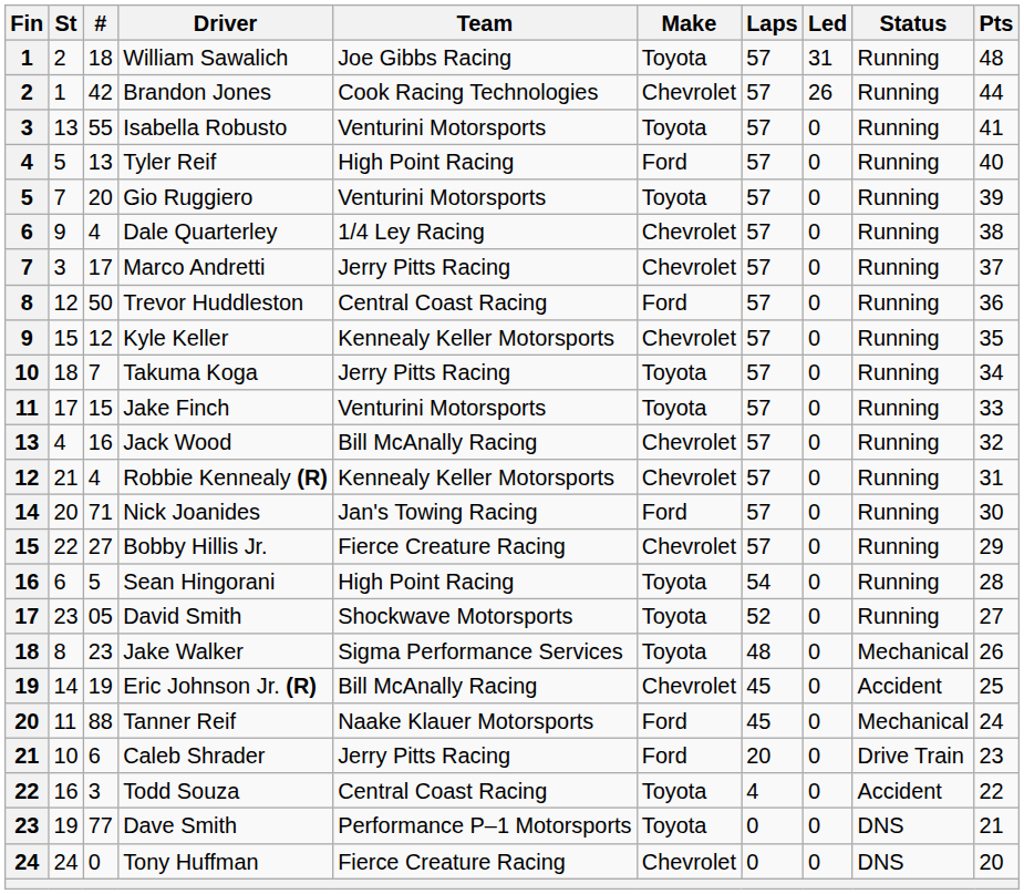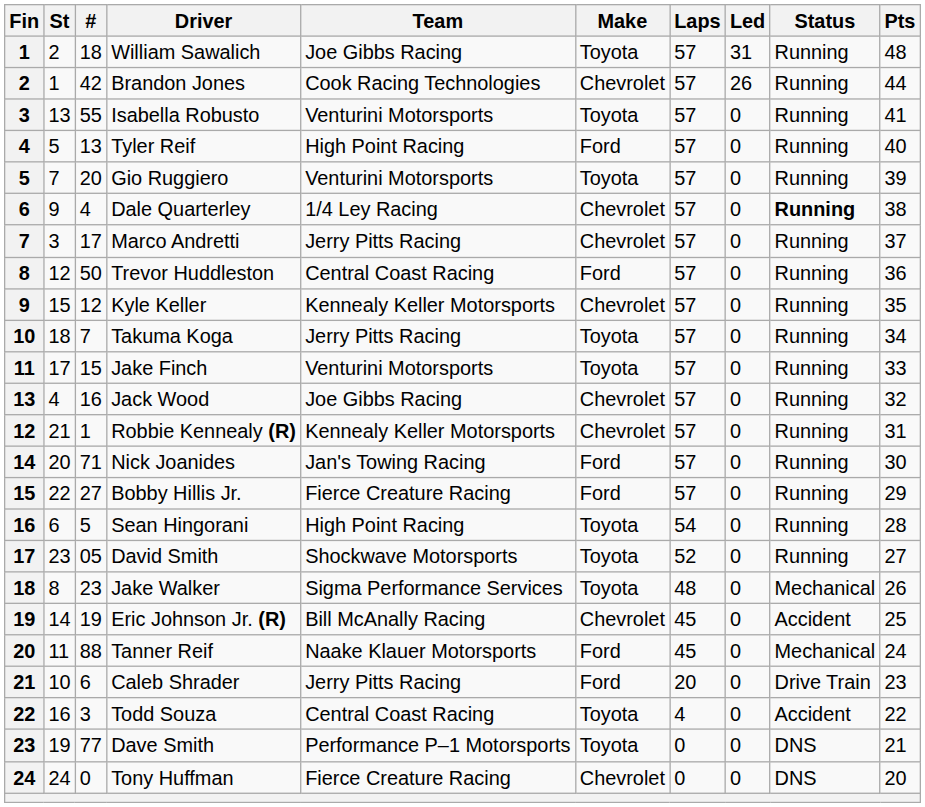Dale Quarterley | Status: normal -> bold
Jack Wood | Team: Bill McAnally Racing -> Joe Gibbs Racing
Robbie Kennealy (R) | #: 4 -> 1
Bobby Hillis Jr. | Make: Chevrolet -> Ford
